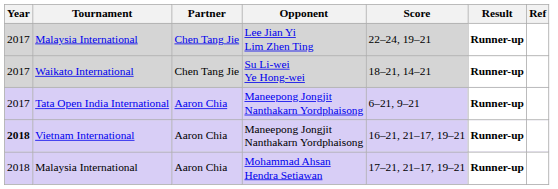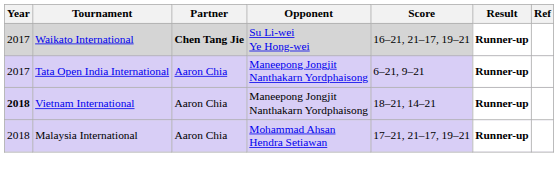- row: 2017 | Malaysia International | Chen Tang Jie | Lee Jian Yi Lim Zhen Ting | 22–24, 19–21 | Runner-up
Waikato International | Partner: normal -> bold
Waikato International | Score: 18–21, 14–21 -> 16–21, 21–17, 19–21
Vietnam International | Score: 16–21, 21–17, 19–21 -> 18–21, 14–21
